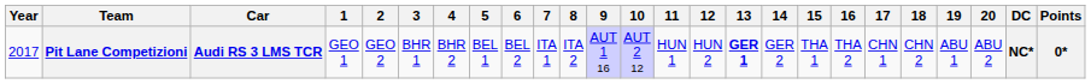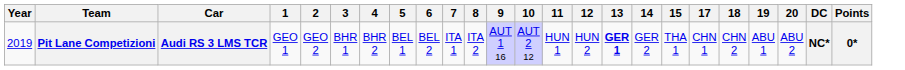- column: 16 | THA 2
Pit Lane Competizioni | Year: 2017 -> 2019
